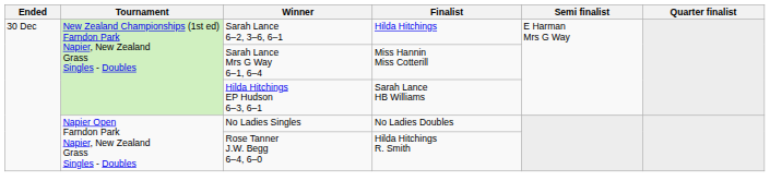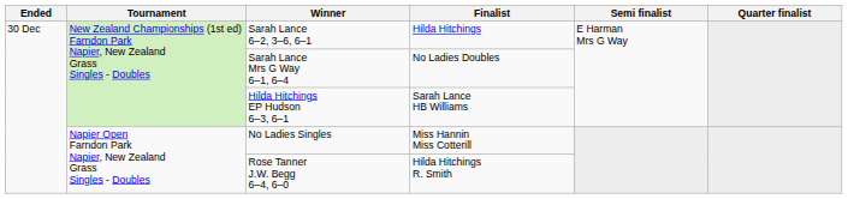Sarah Lance Mrs G Way 6–1, 6–4 | Finalist: Miss Hannin Miss Cotterill -> No Ladies Doubles
No Ladies Singles | Finalist: No Ladies Doubles -> Miss Hannin Miss Cotterill
